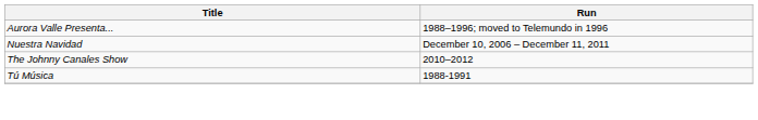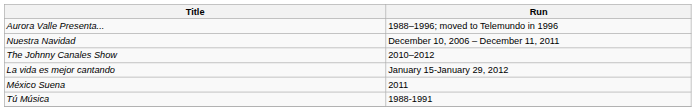+ row: La vida es mejor cantando | January 15-January 29, 2012
+ row: México Suena | 2011
